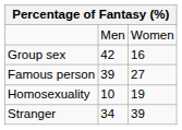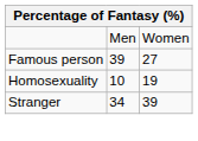- row: Group sex | 42 | 16
